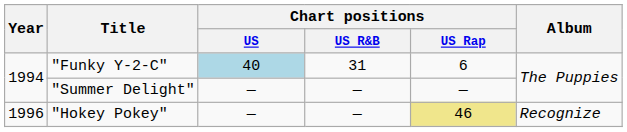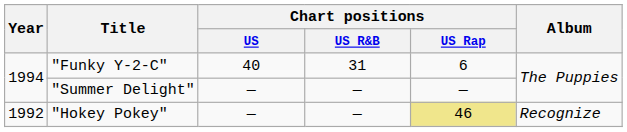"Funky Y-2-C" | Chart positions / US: lightblue background -> no background
"Hokey Pokey" | Year: 1996 -> 1992
